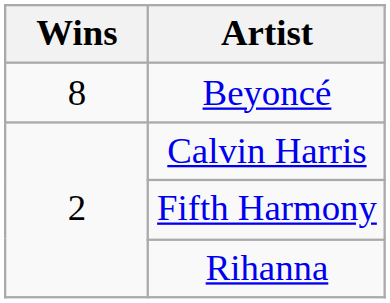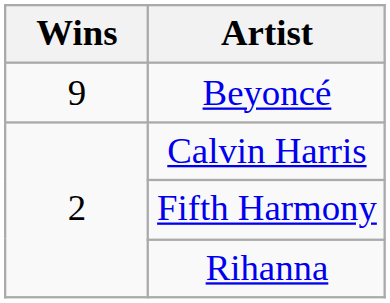Beyoncé | Wins: 8 -> 9
